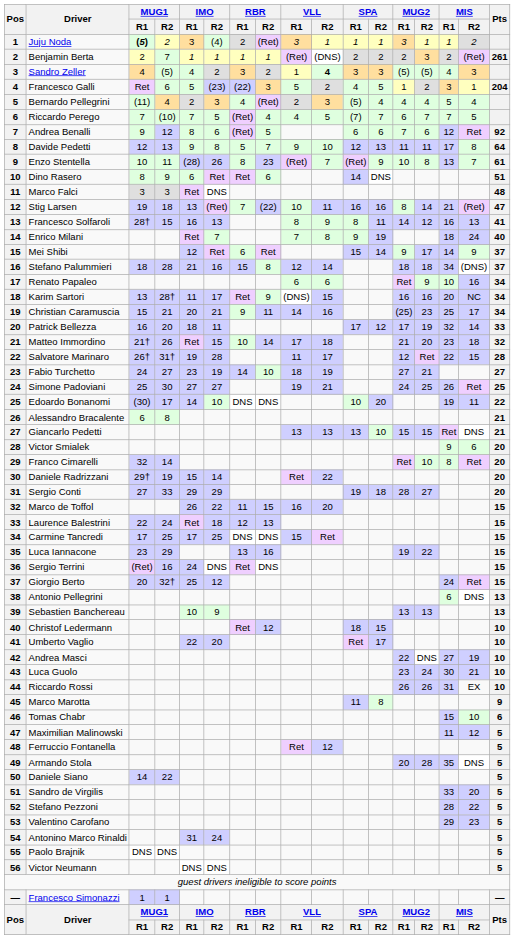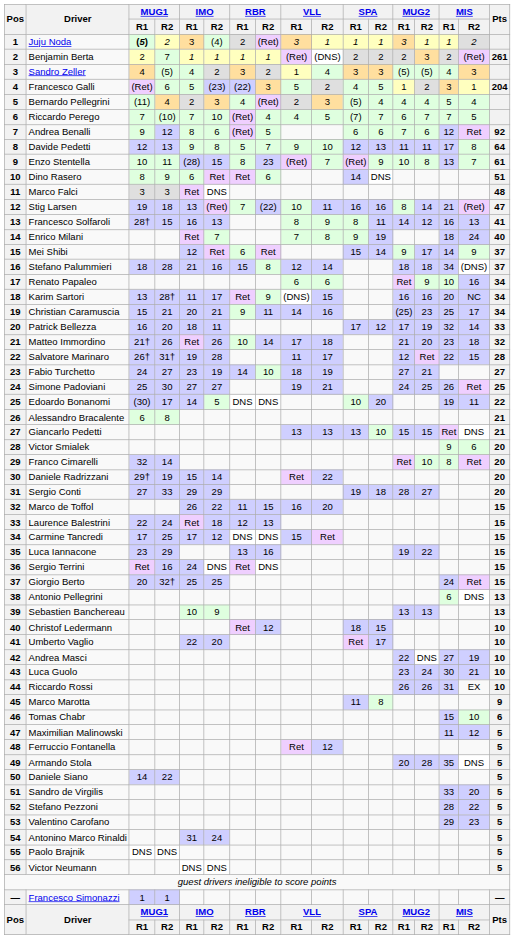Sandro Zeller | VLL / R2: bold -> normal
Francesco Galli | MUG1 / R1: Ret -> (Ret)
Riccardo Perego | IMO / R2: 5 -> 10
Enzo Stentella | IMO / R2: 26 -> 15
Matteo Immordino | IMO / R2: 15 -> 26
Edoardo Bonanomi | IMO / R2: 10 -> 5
Carmine Tancredi | IMO / R2: 25 -> 12
Sergio Terrini | MUG1 / R1: (Ret) -> Ret
Giorgio Berto | IMO / R2: 12 -> 25
